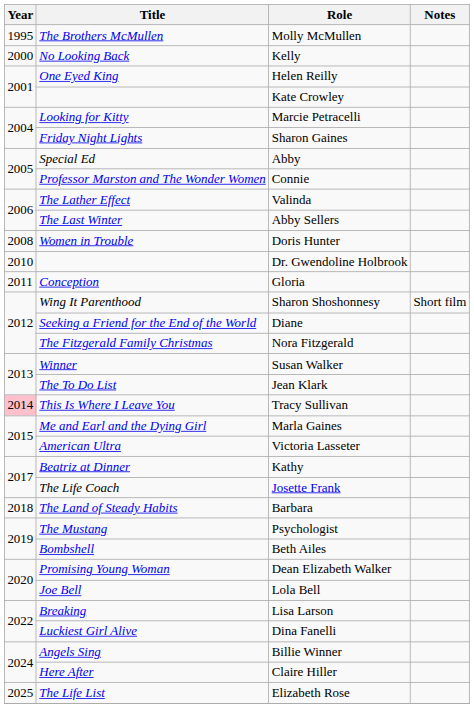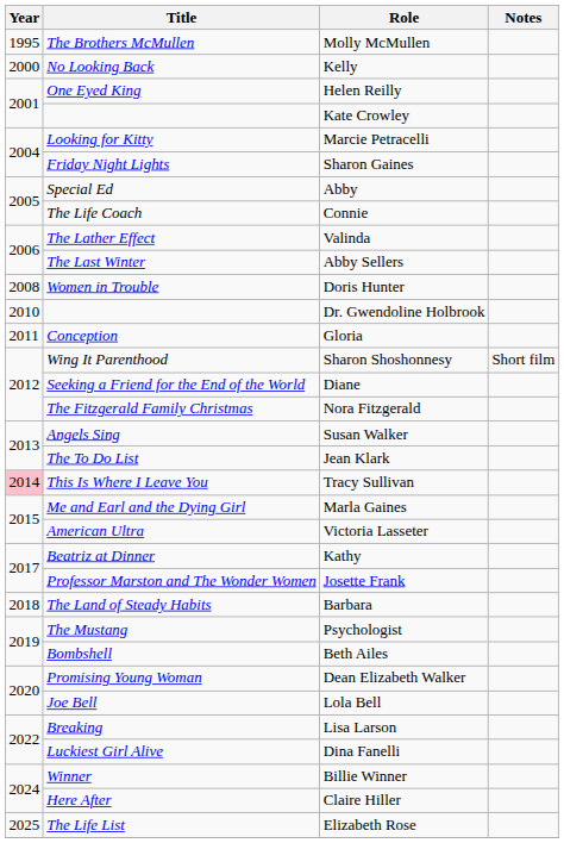Connie | Title: Professor Marston and The Wonder Women -> The Life Coach
Susan Walker | Title: Winner -> Angels Sing
Josette Frank | Title: The Life Coach -> Professor Marston and The Wonder Women
Billie Winner | Title: Angels Sing -> Winner
